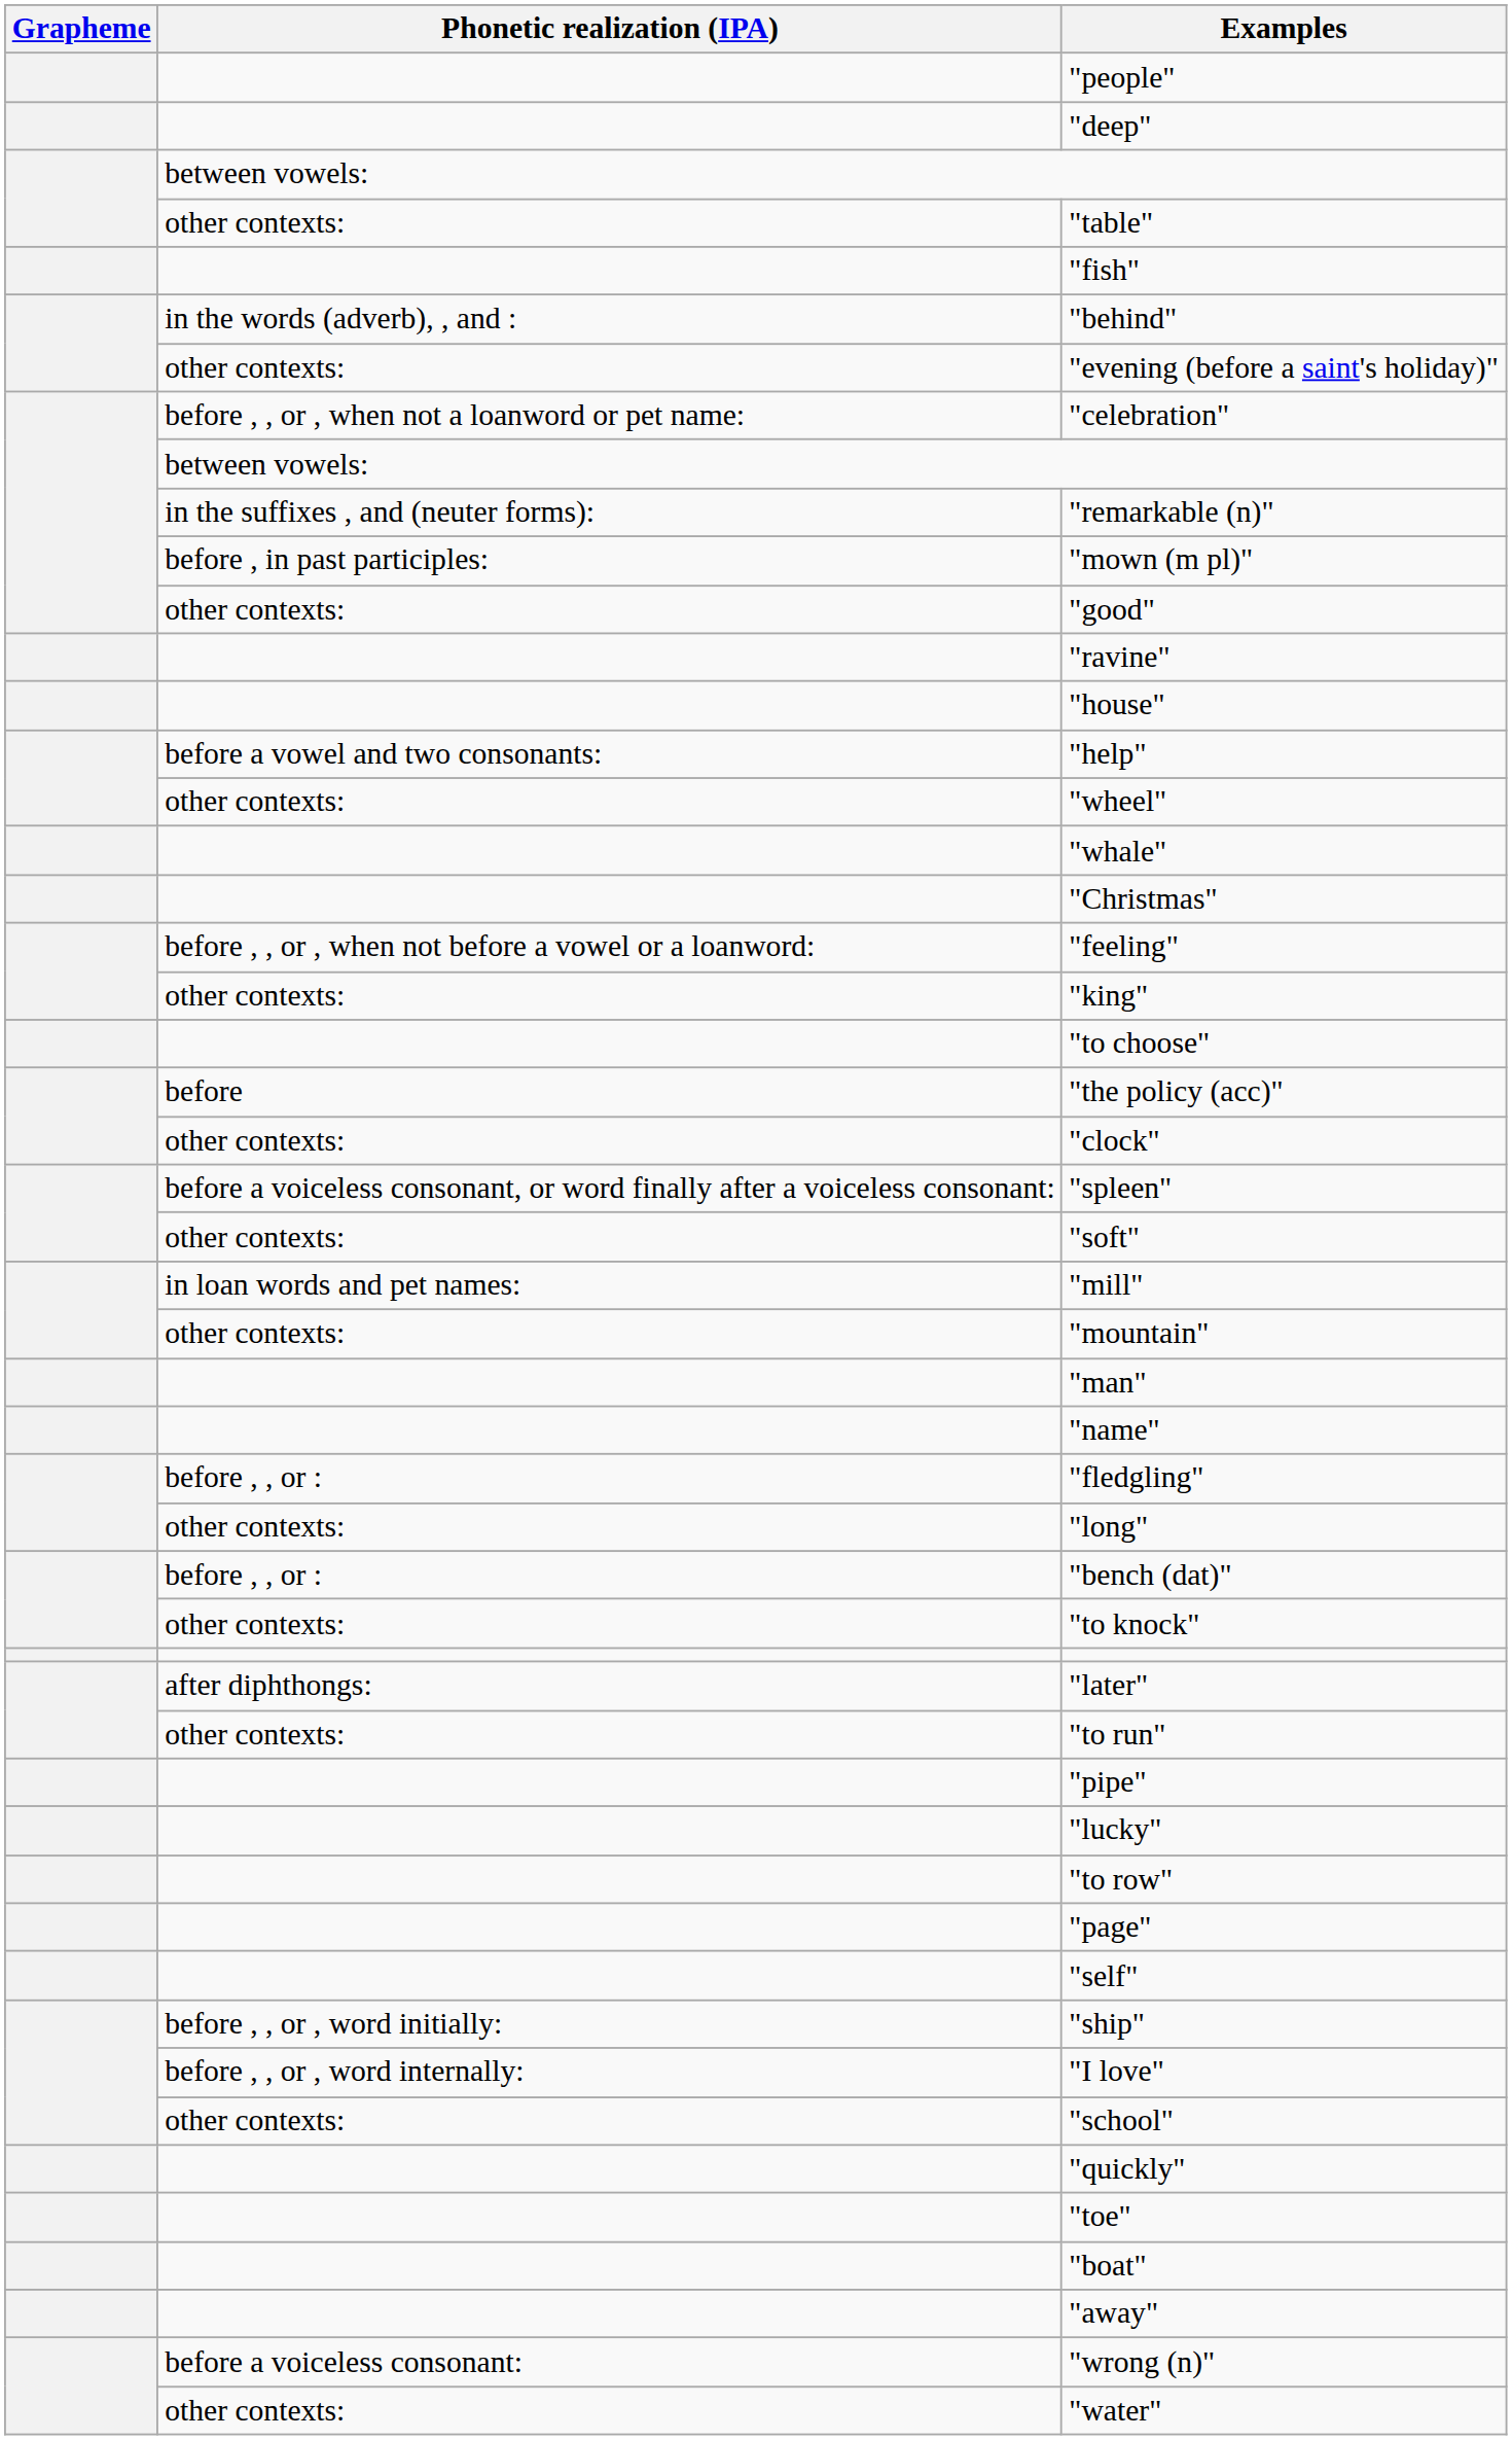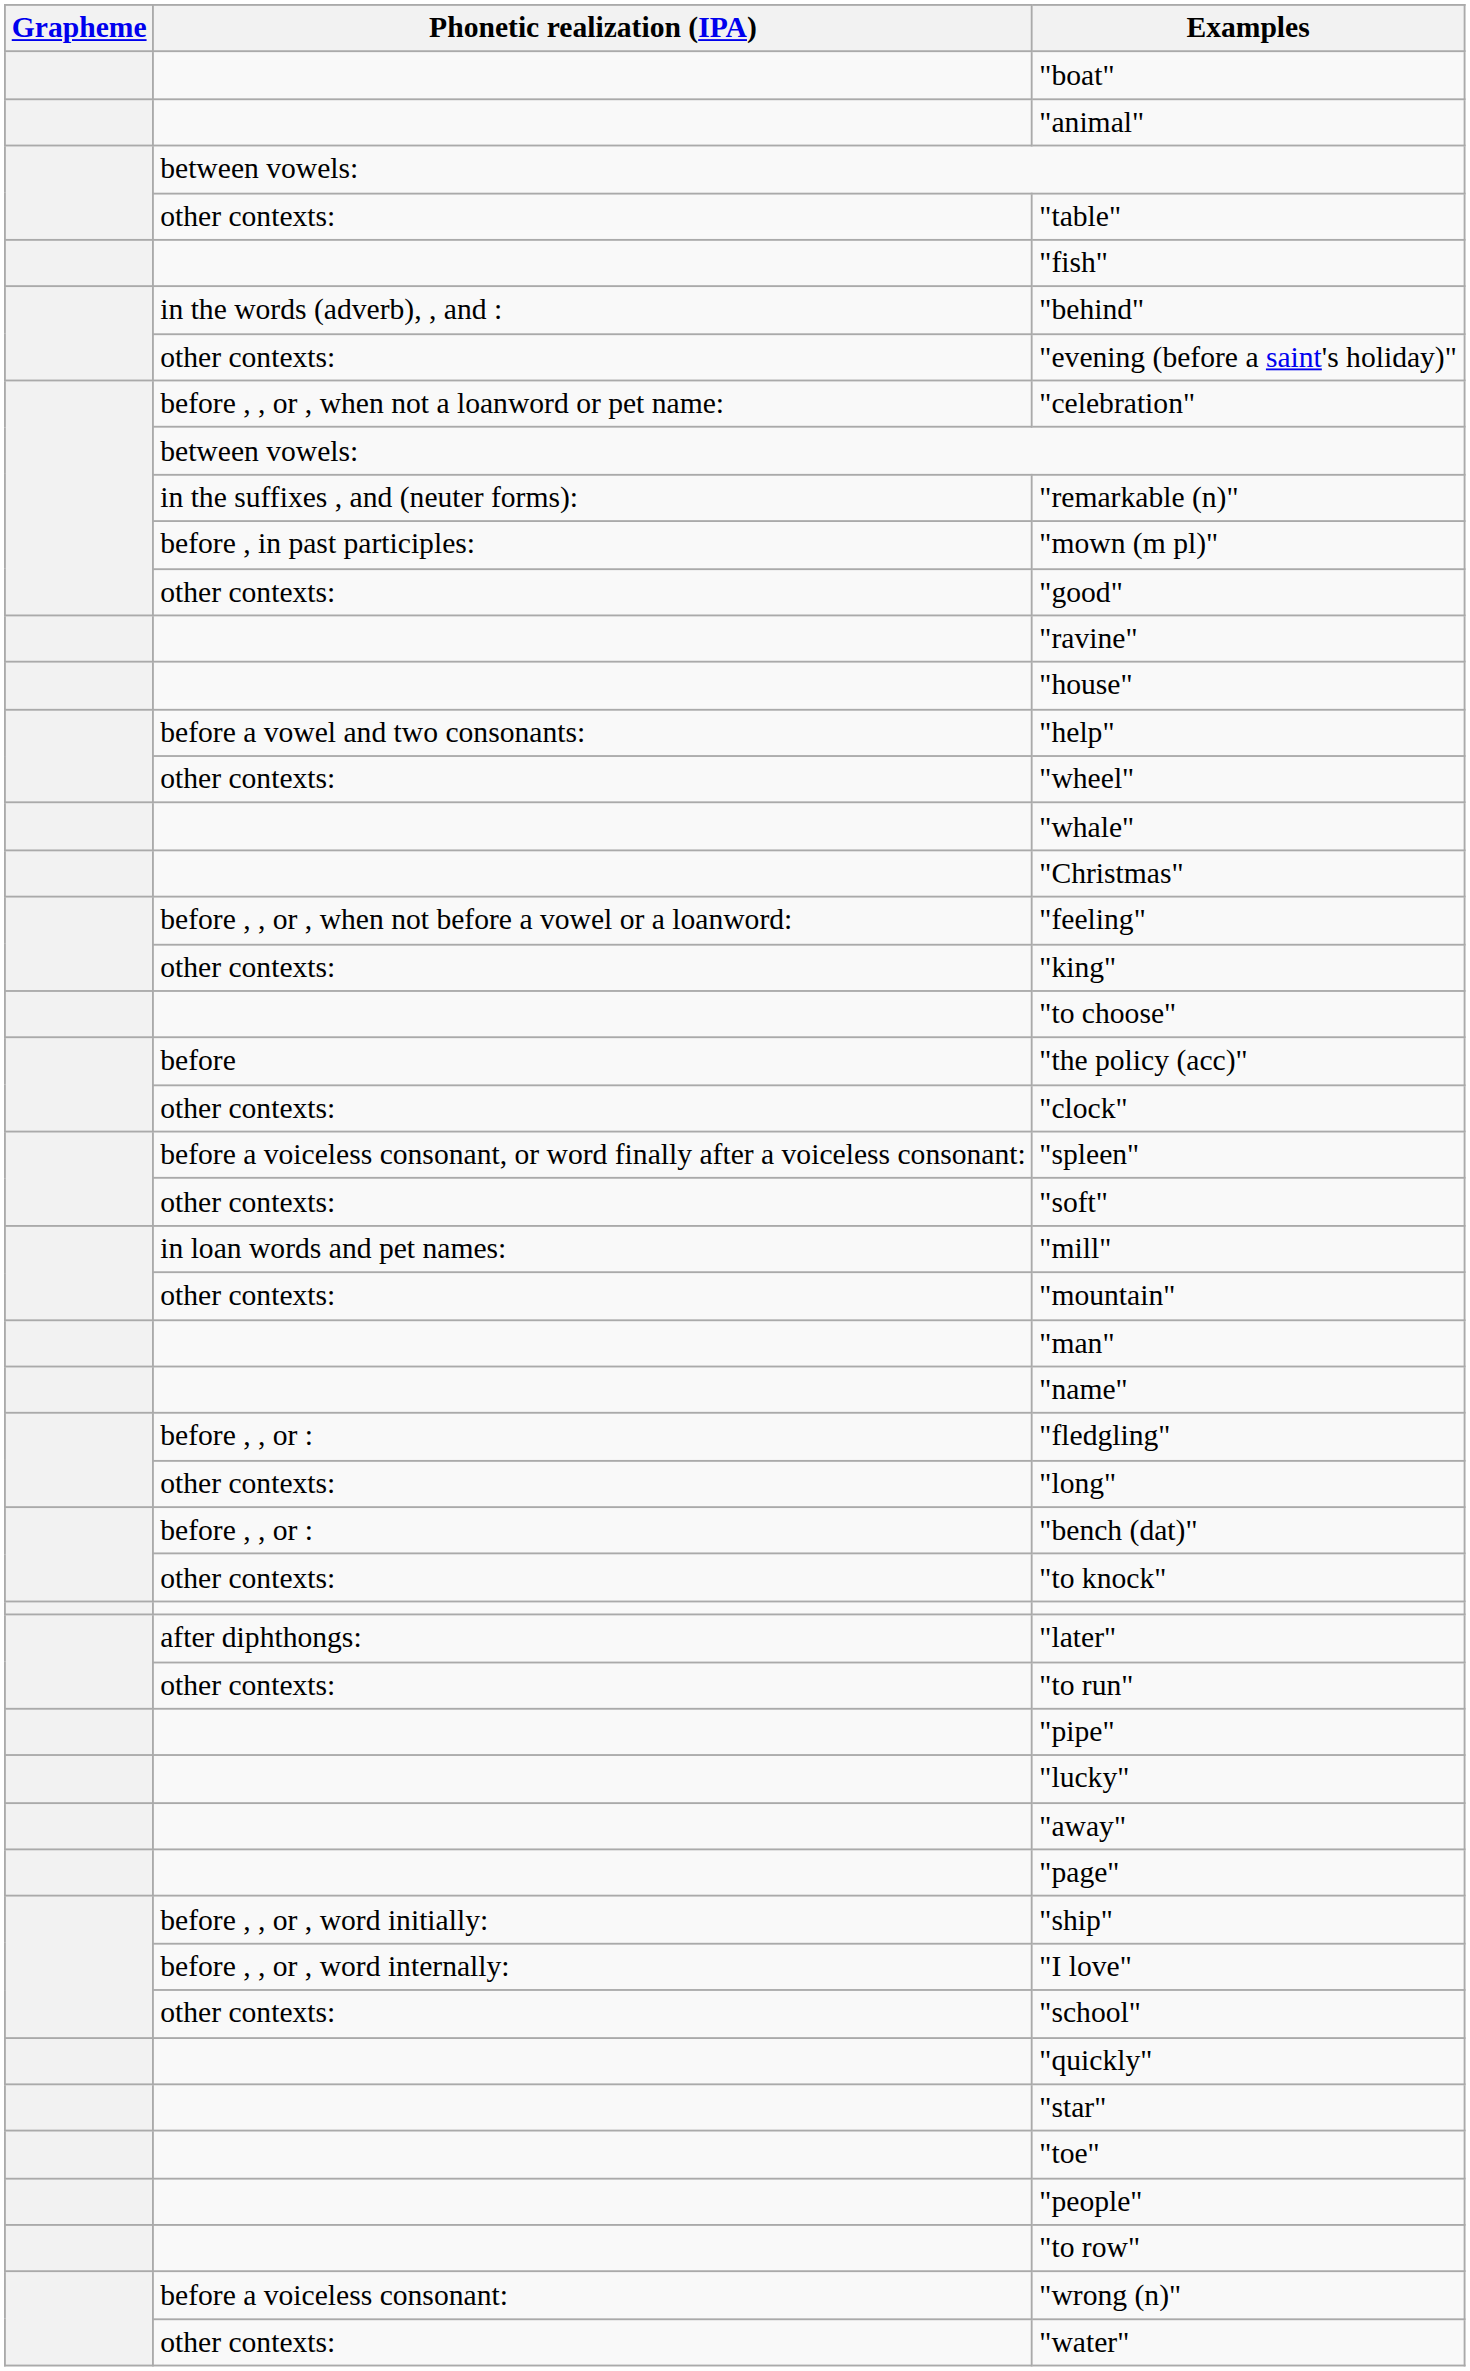rows swapped: "boat" <-> "people"
+ row: "animal"
- row: "deep"
rows swapped: "to row" <-> "away"
- row: "self"
+ row: "star"
